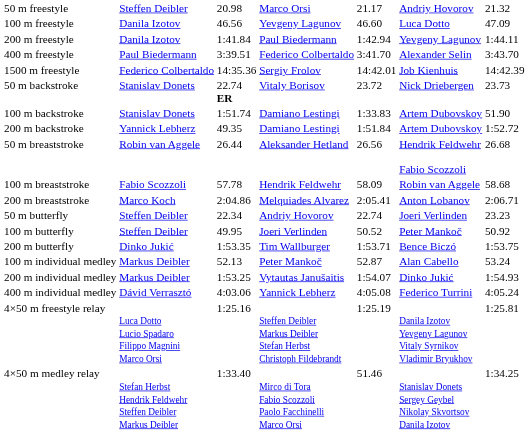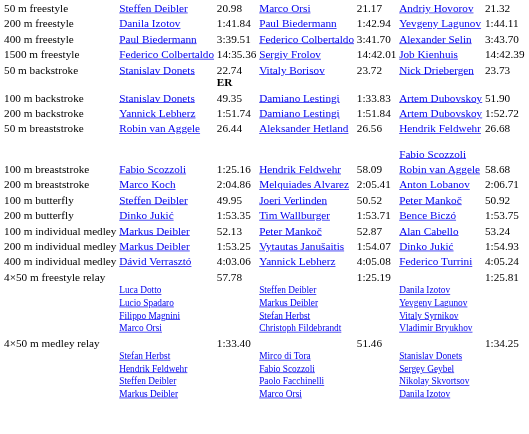- row: 100 m freestyle | Danila Izotov | 46.56 | Yevgeny Lagunov | 46.60 | Luca Dotto | 47.09
100 m backstroke | column 3: 1:51.74 -> 49.35
200 m backstroke | column 3: 49.35 -> 1:51.74
100 m breaststroke | column 3: 57.78 -> 1:25.16
- row: 50 m butterfly | Steffen Deibler | 22.34 | Andriy Hovorov | 22.74 | Joeri Verlinden | 23.23
4×50 m freestyle relay | column 3: 1:25.16 -> 57.78
